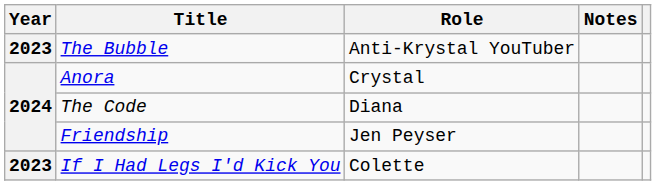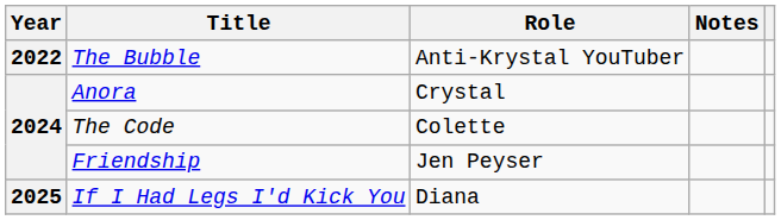The Bubble | Year: 2023 -> 2022
The Code | Role: Diana -> Colette
If I Had Legs I'd Kick You | Year: 2023 -> 2025
If I Had Legs I'd Kick You | Role: Colette -> Diana
